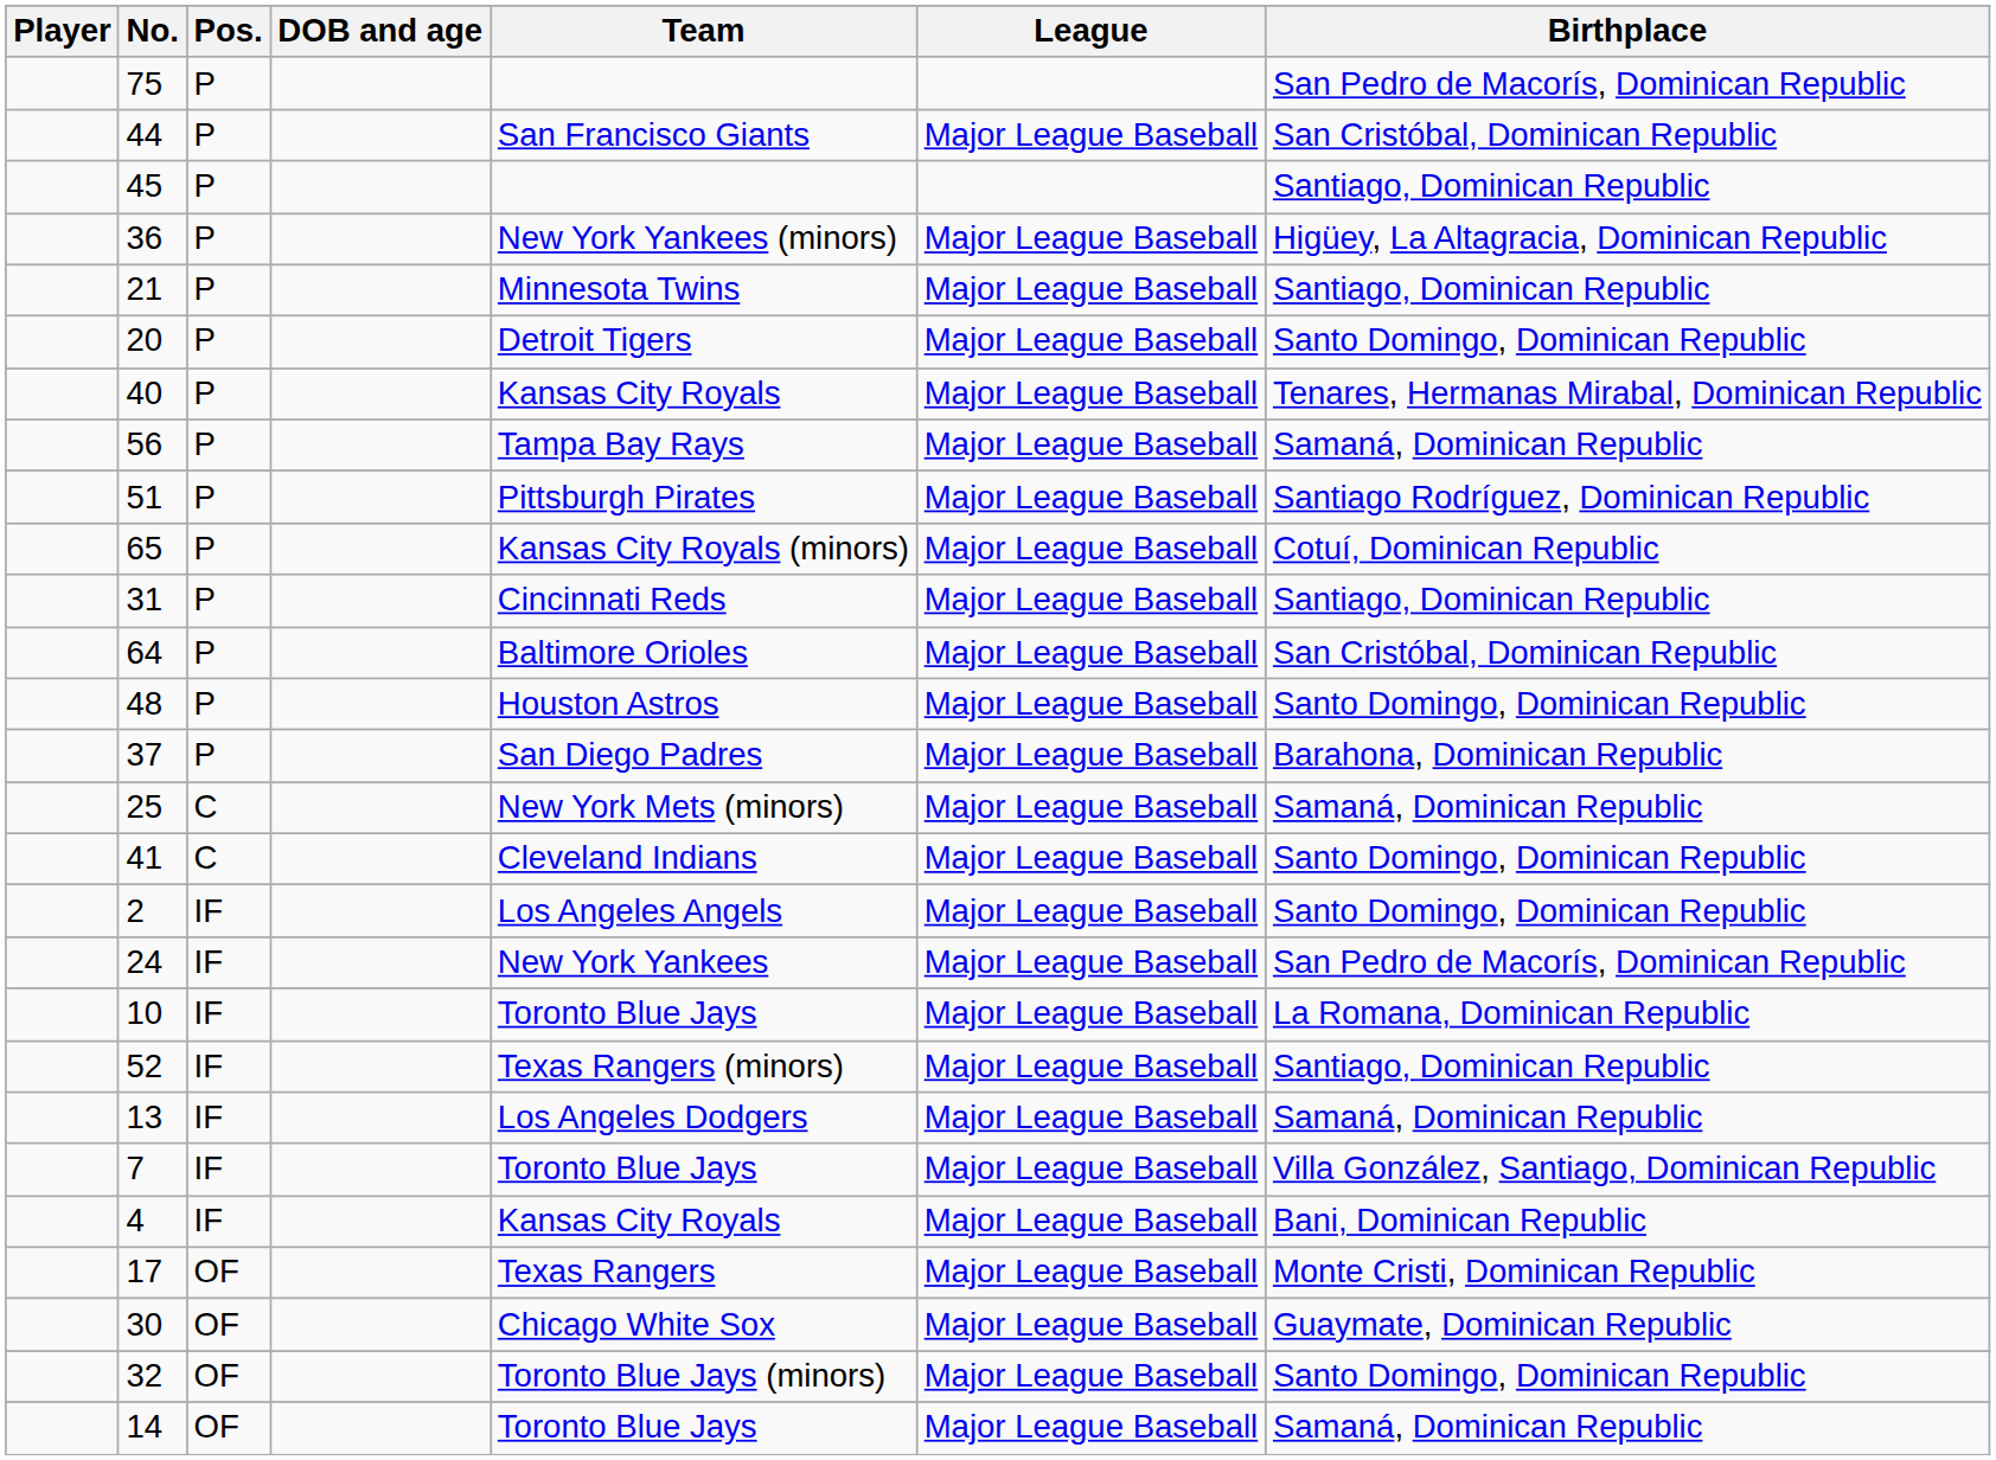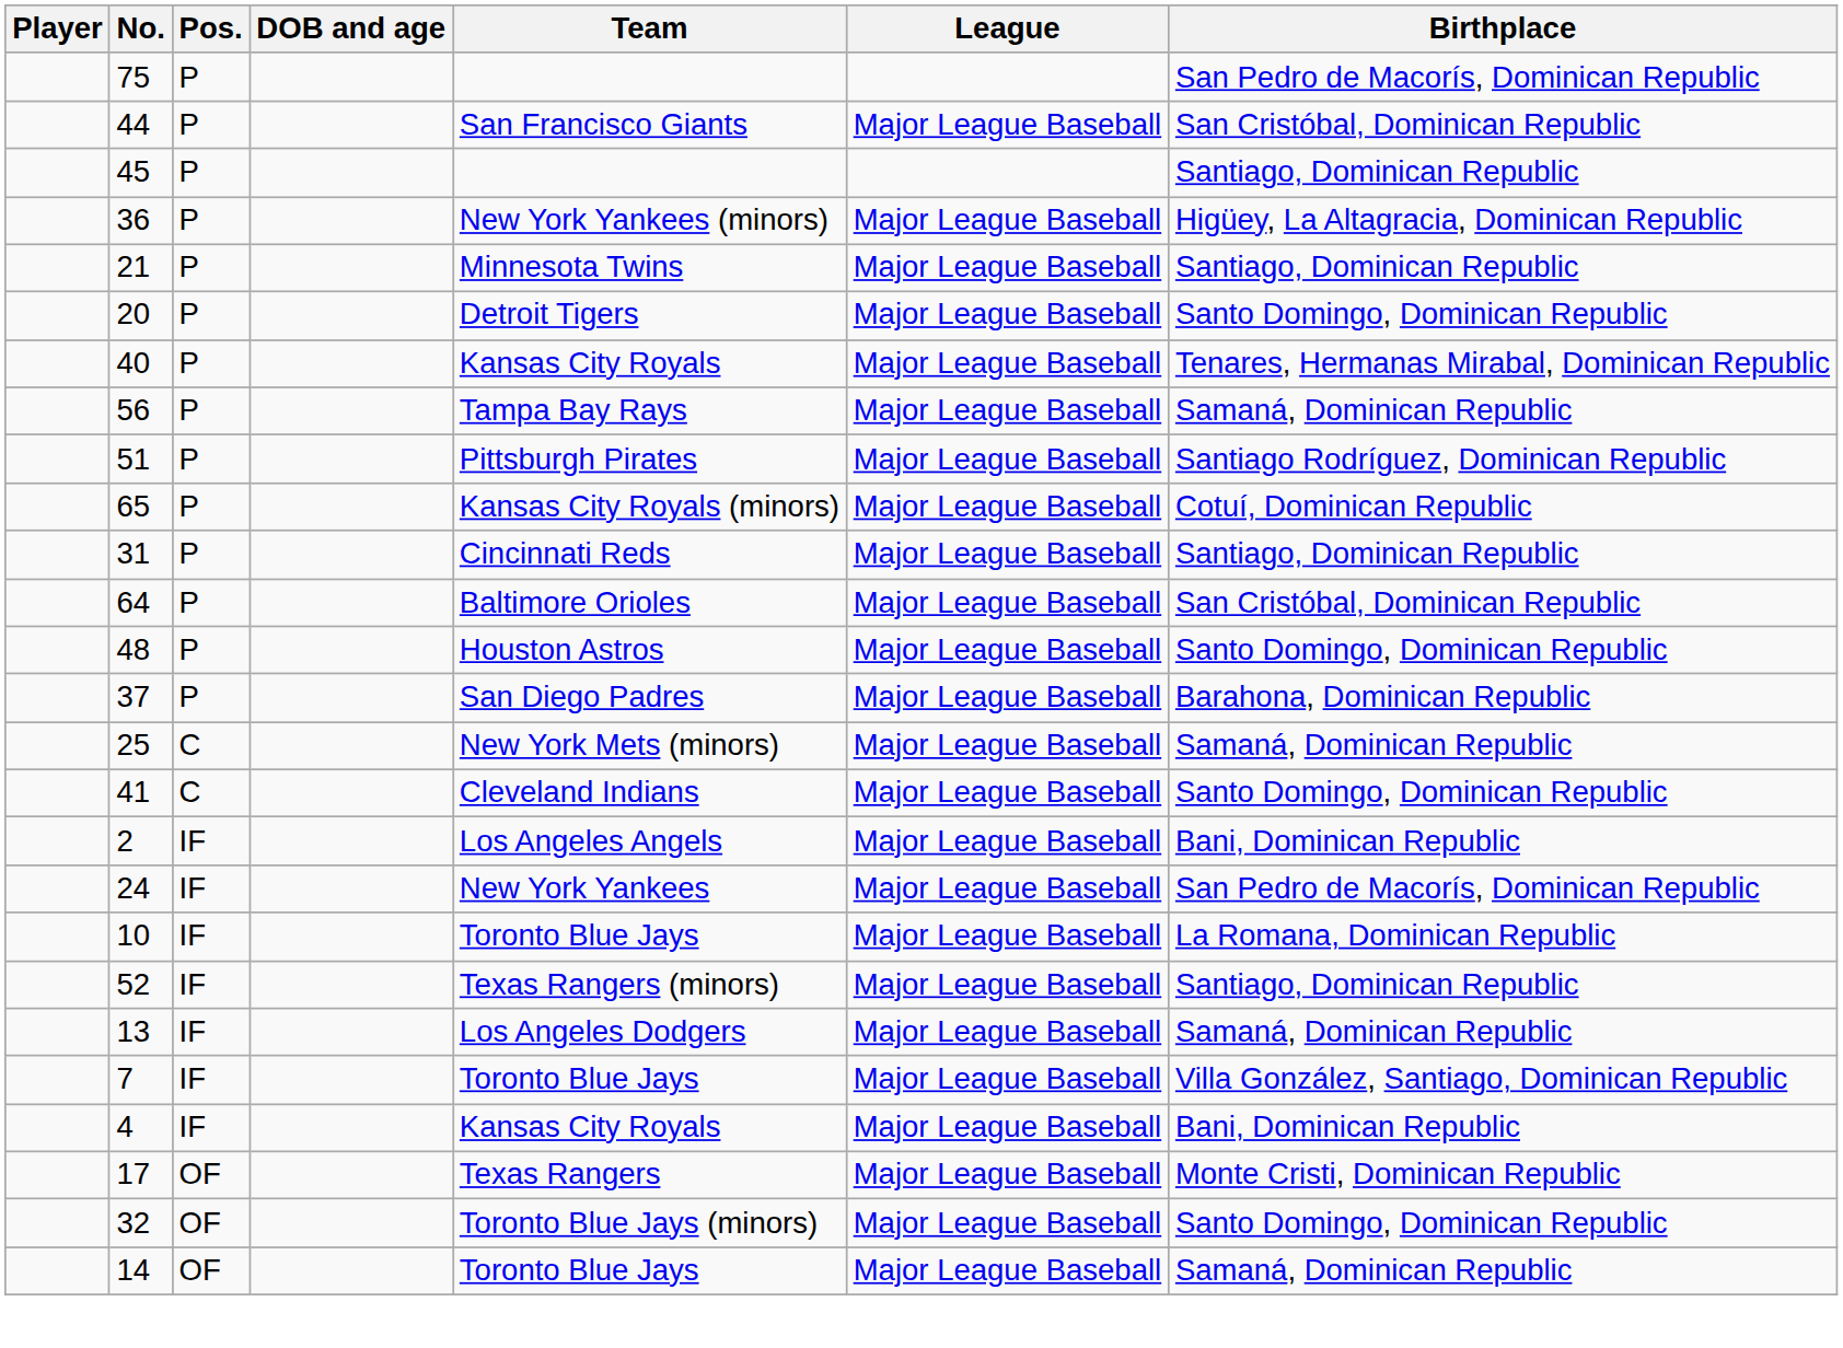2 | Birthplace: Santo Domingo, Dominican Republic -> Bani, Dominican Republic
- row: 30 | OF | Chicago White Sox | Major League Baseball | Guaymate, Dominican Republic
